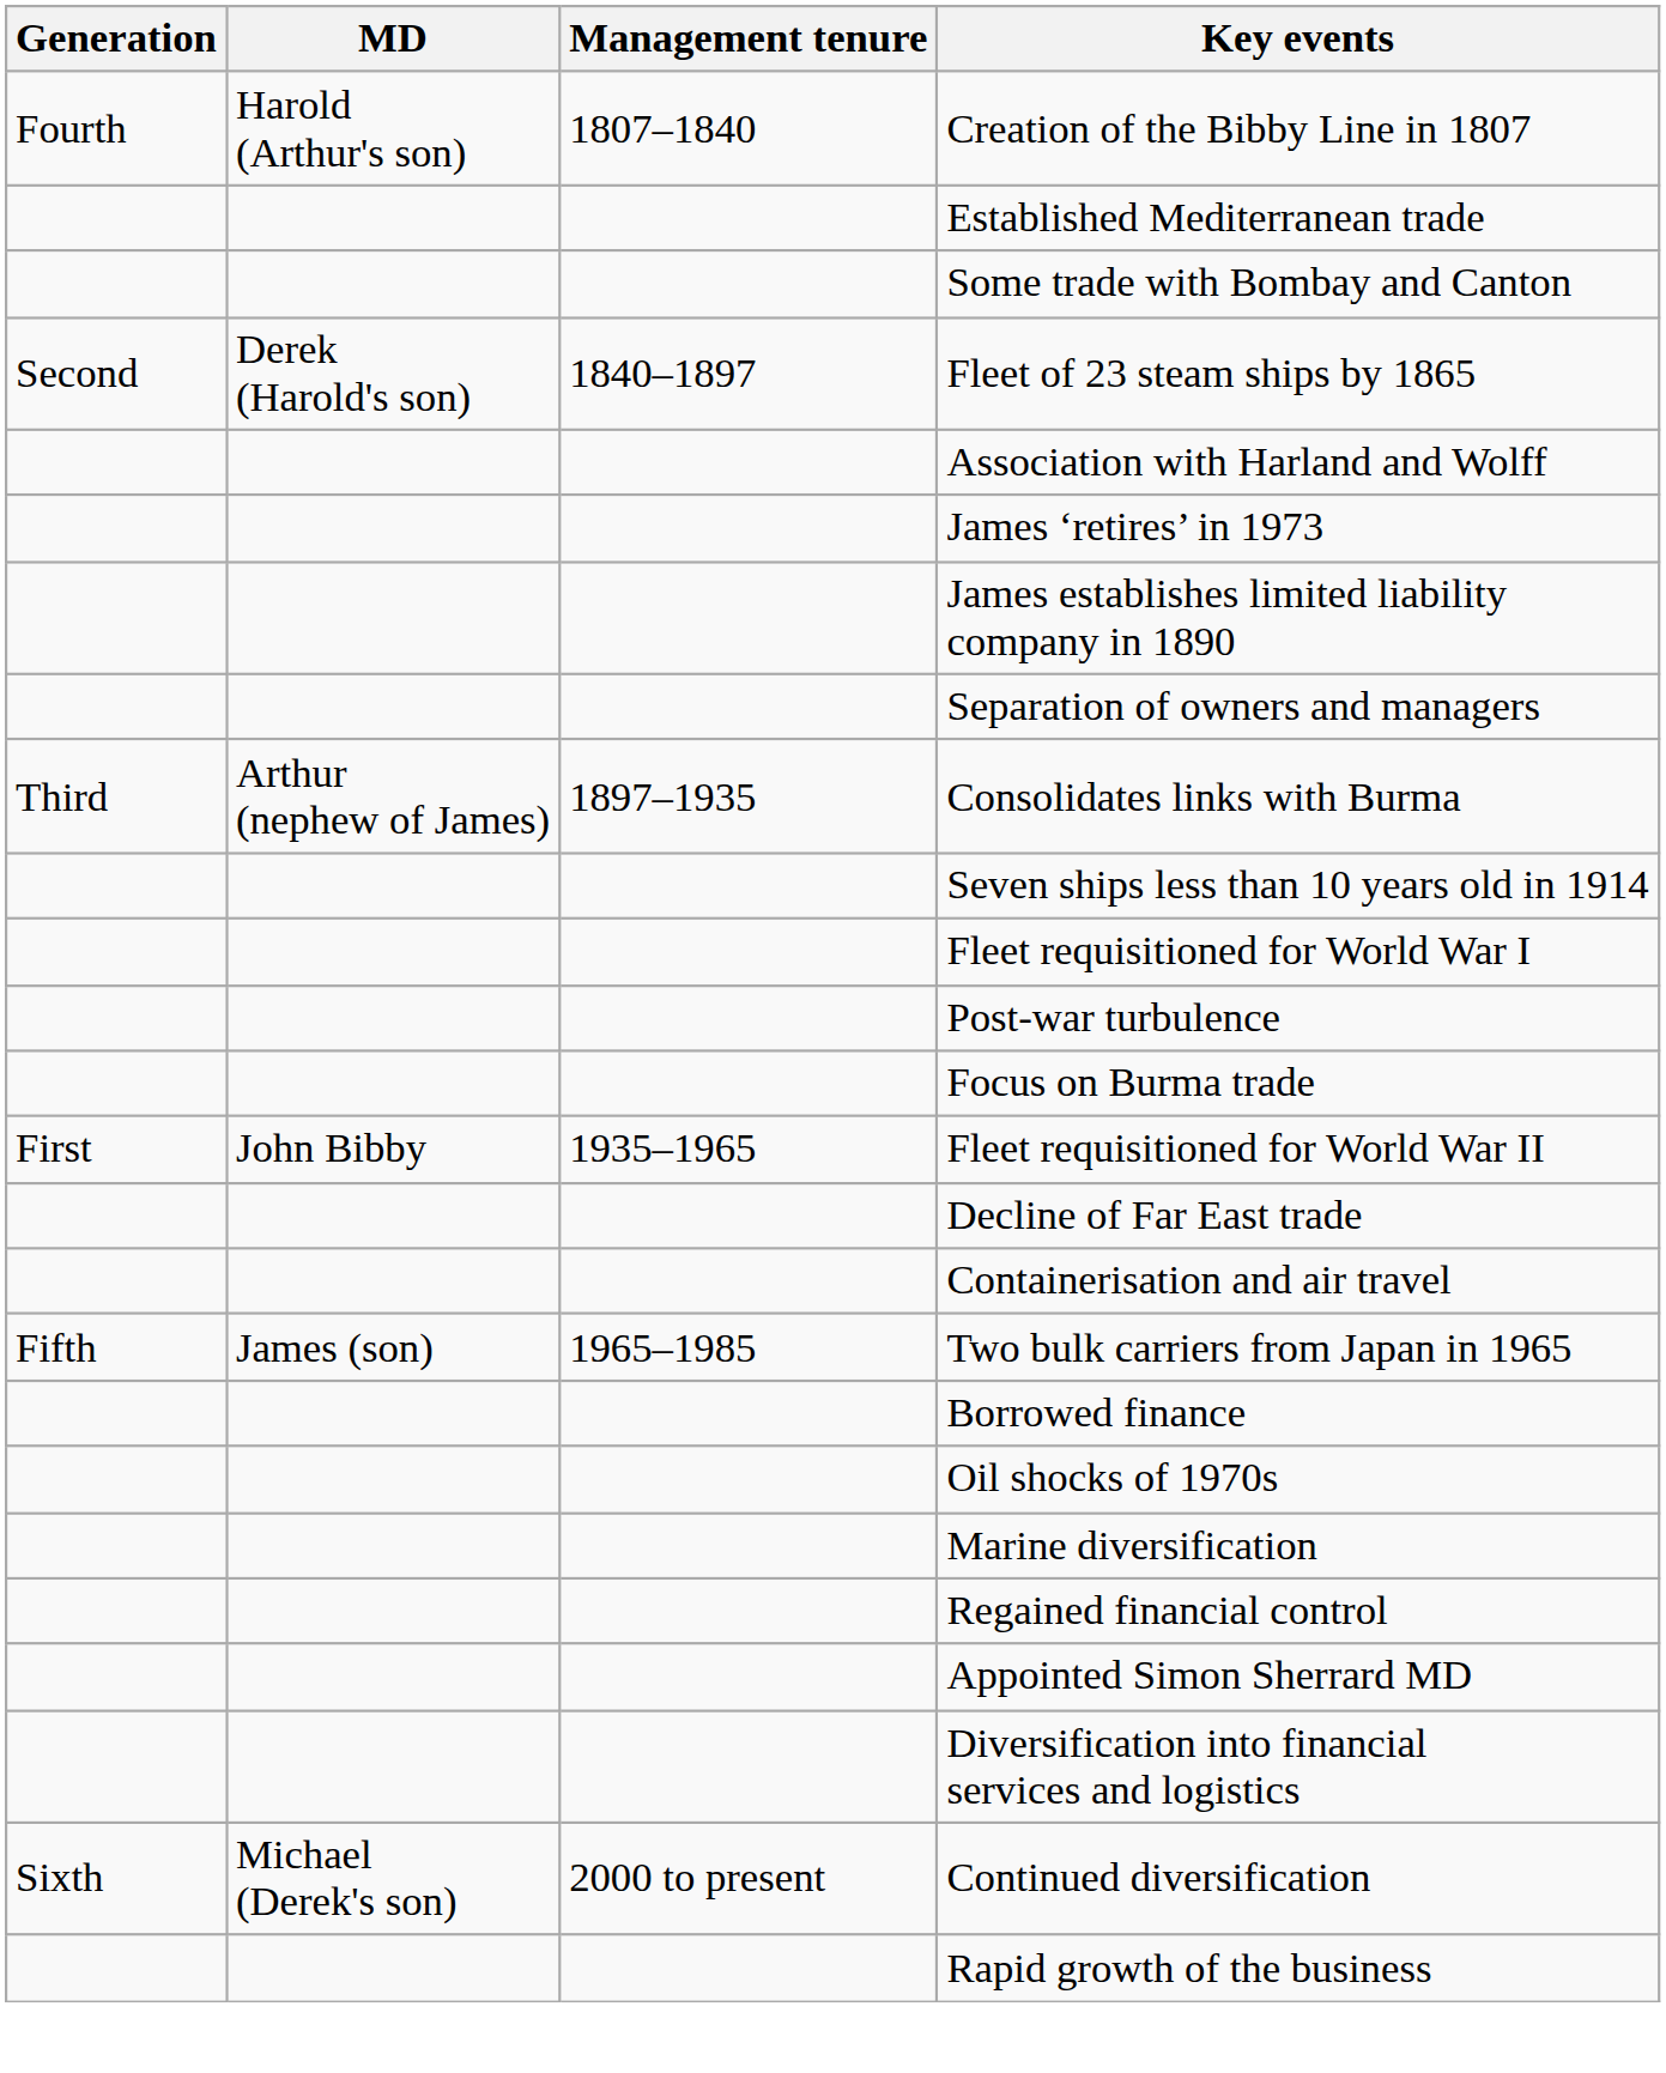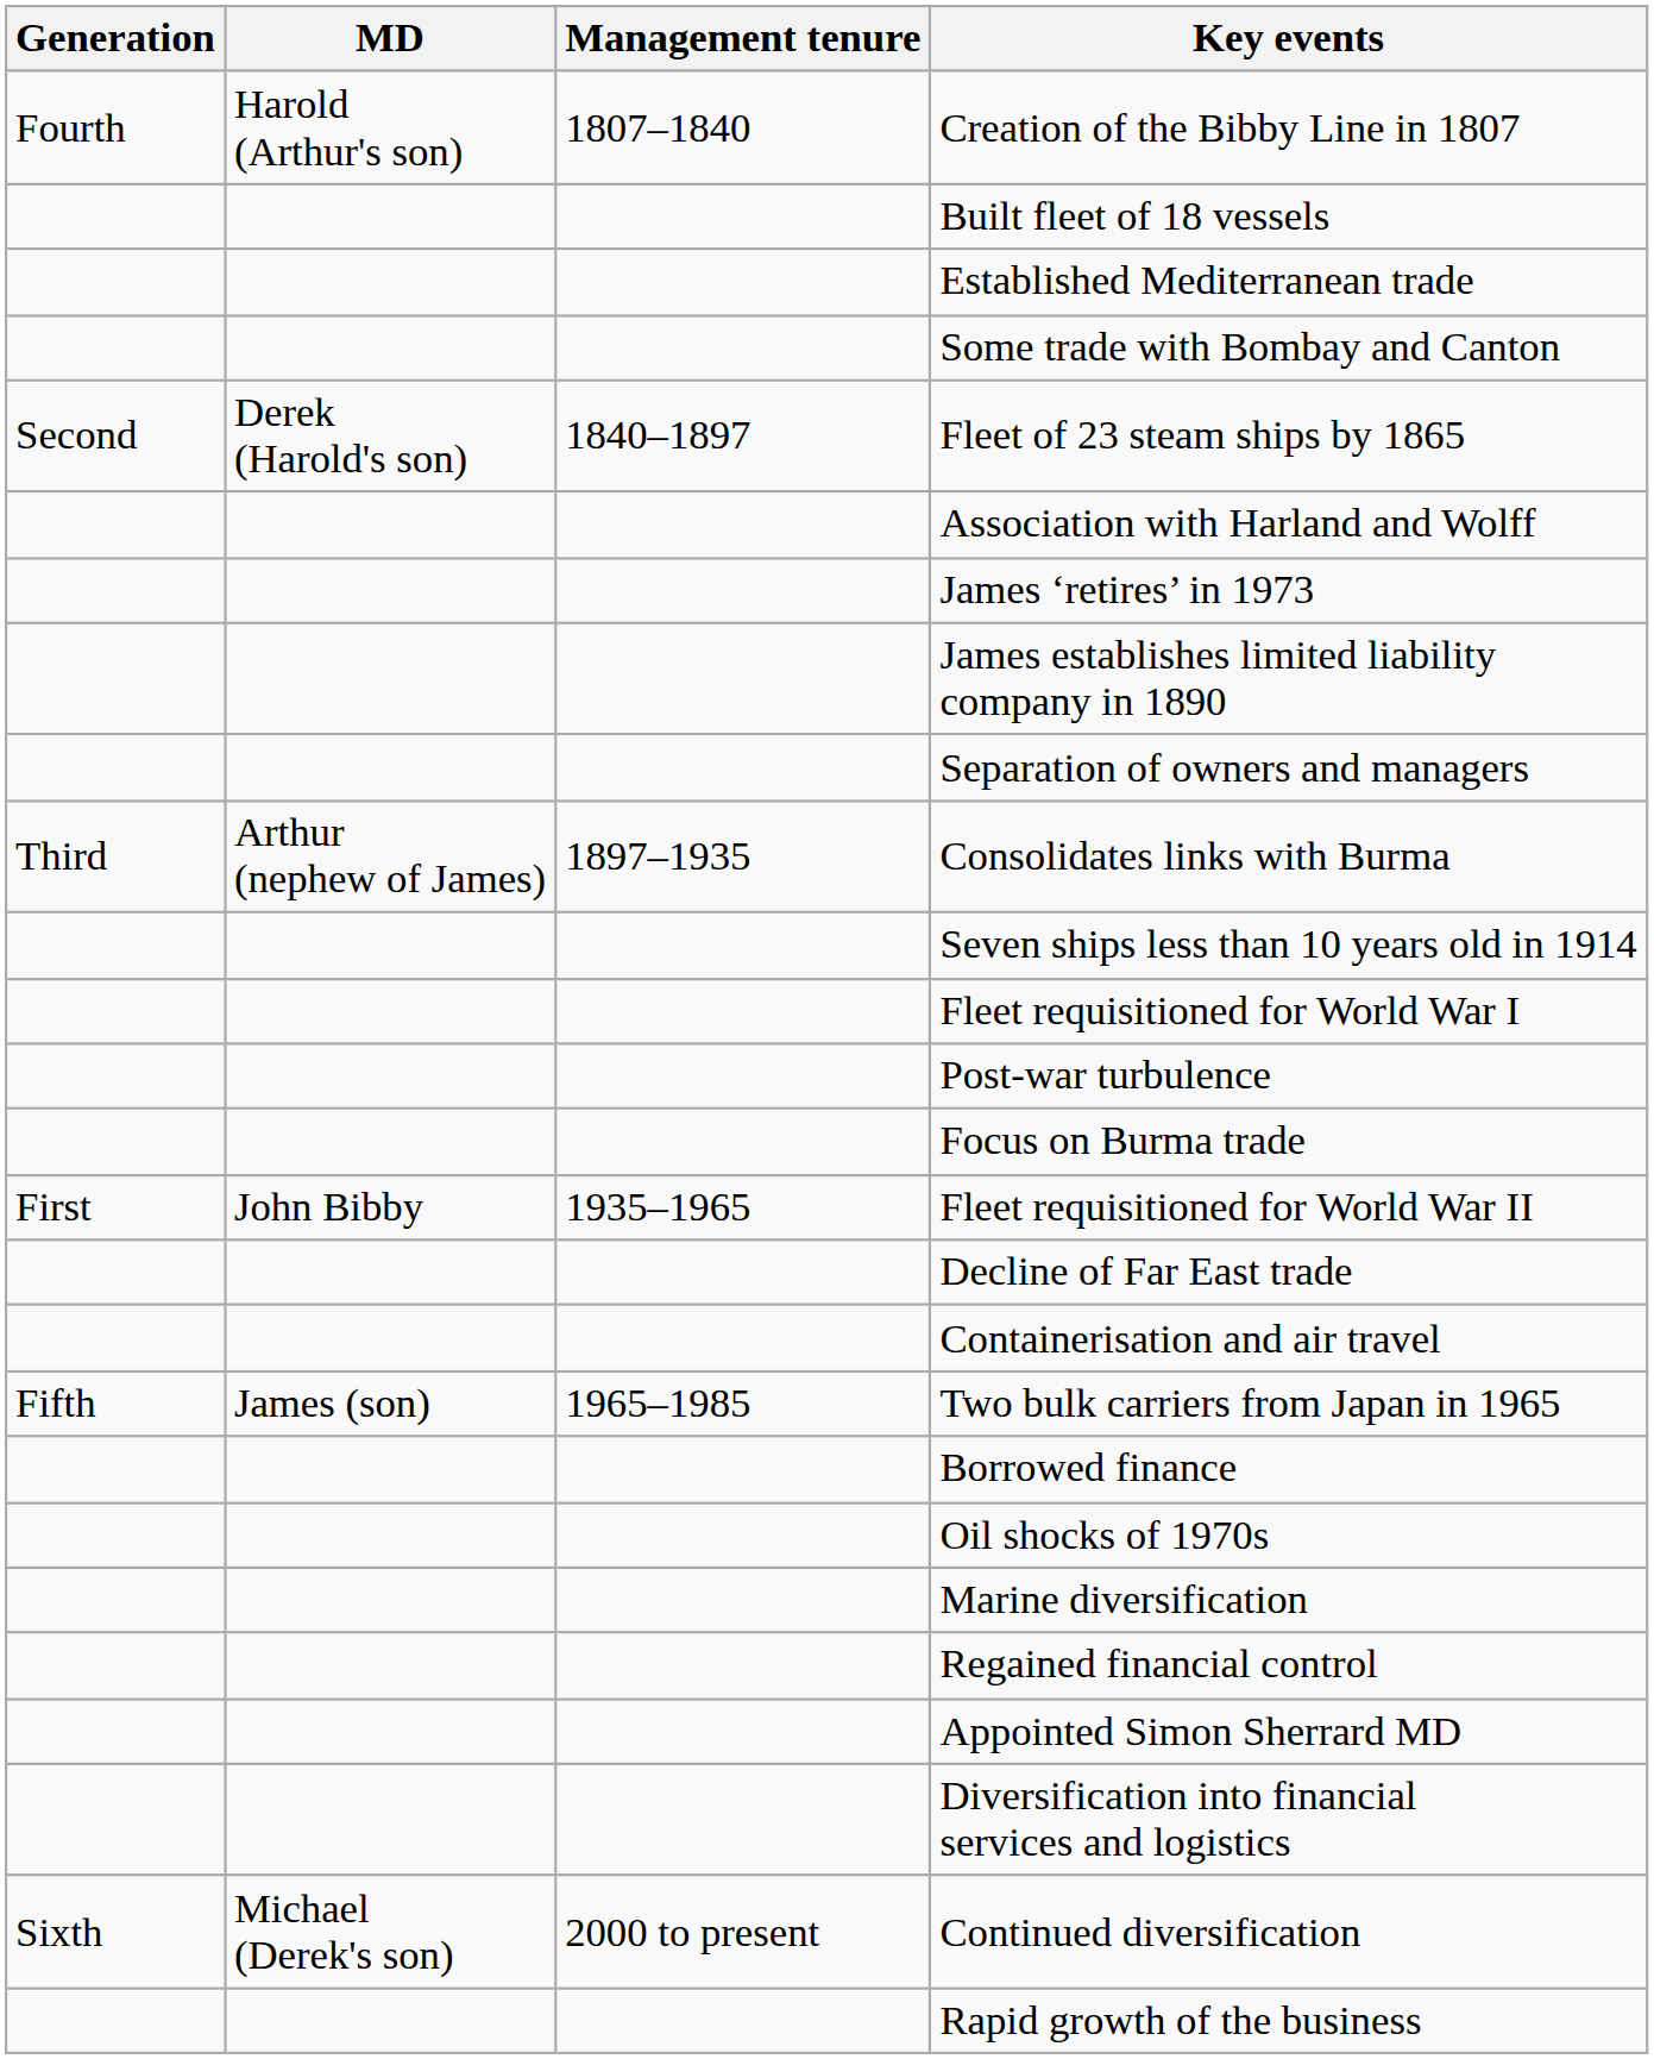+ row: Built fleet of 18 vessels
